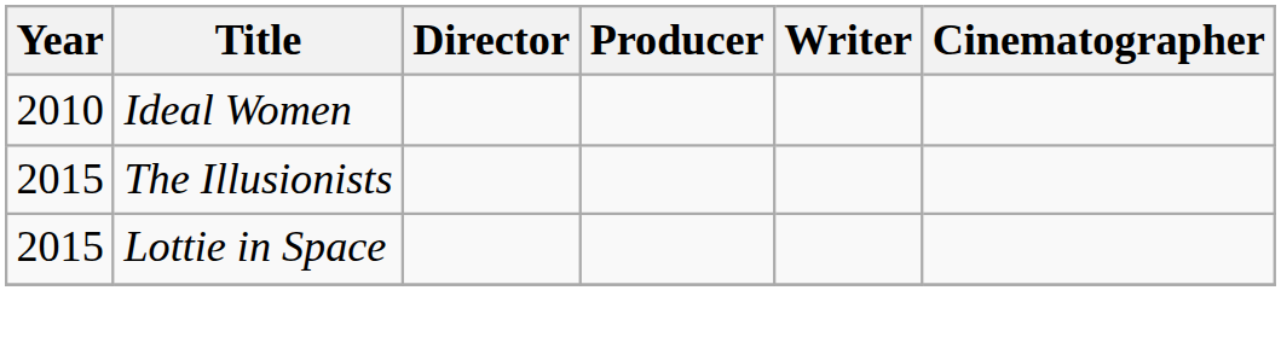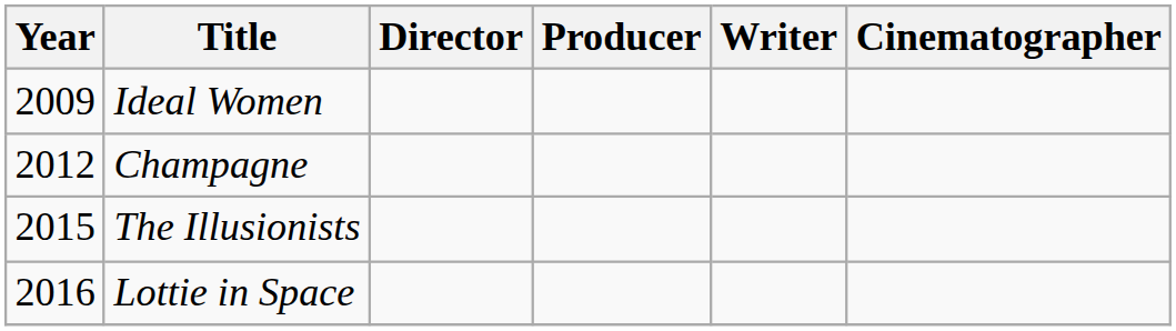Ideal Women | Year: 2010 -> 2009
+ row: 2012 | Champagne
Lottie in Space | Year: 2015 -> 2016
